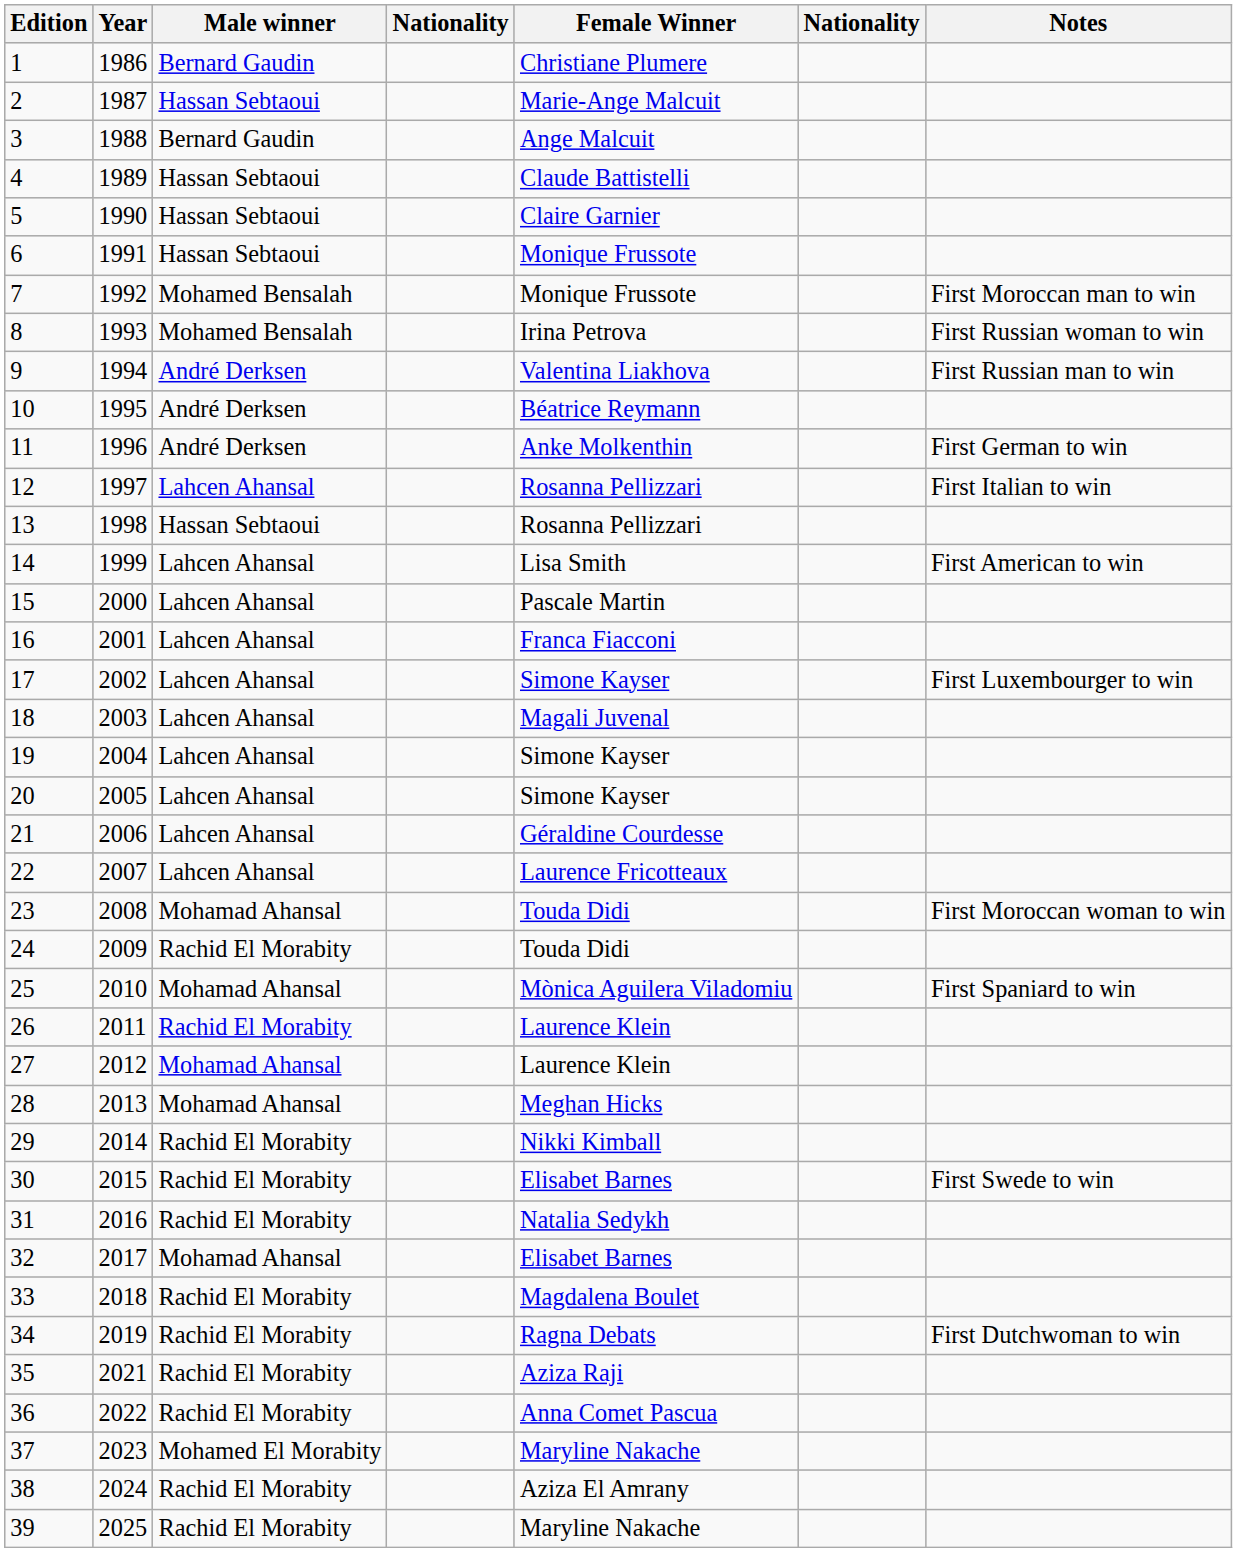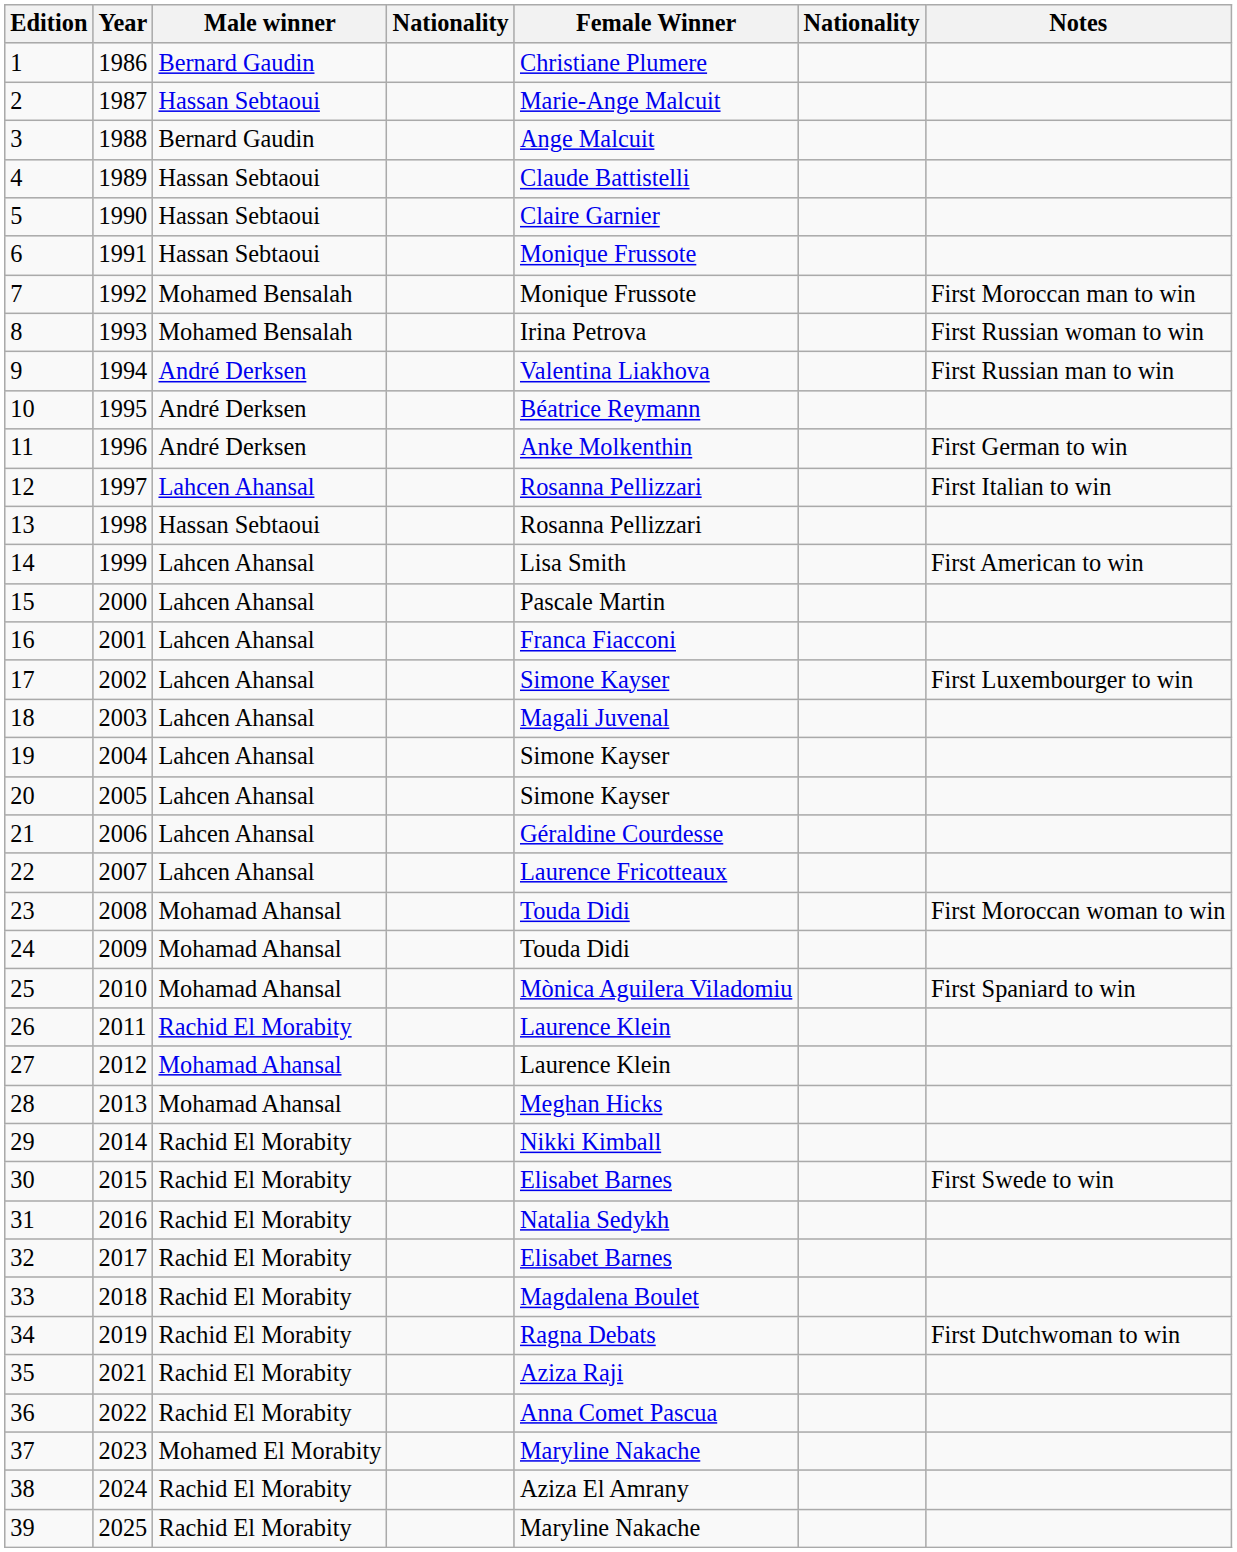24 | Male winner: Rachid El Morabity -> Mohamad Ahansal
32 | Male winner: Mohamad Ahansal -> Rachid El Morabity
